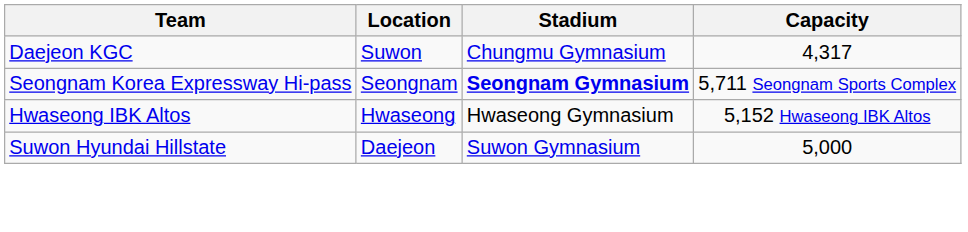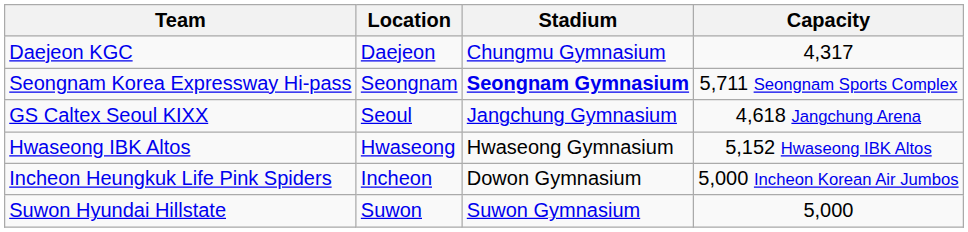Daejeon KGC | Location: Suwon -> Daejeon
+ row: GS Caltex Seoul KIXX | Seoul | Jangchung Gymnasium | 4,618 Jangchung Arena
+ row: Incheon Heungkuk Life Pink Spiders | Incheon | Dowon Gymnasium | 5,000 Incheon Korean Air Jumbos
Suwon Hyundai Hillstate | Location: Daejeon -> Suwon
